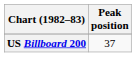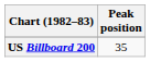US Billboard 200 | Peak position: 37 -> 35
